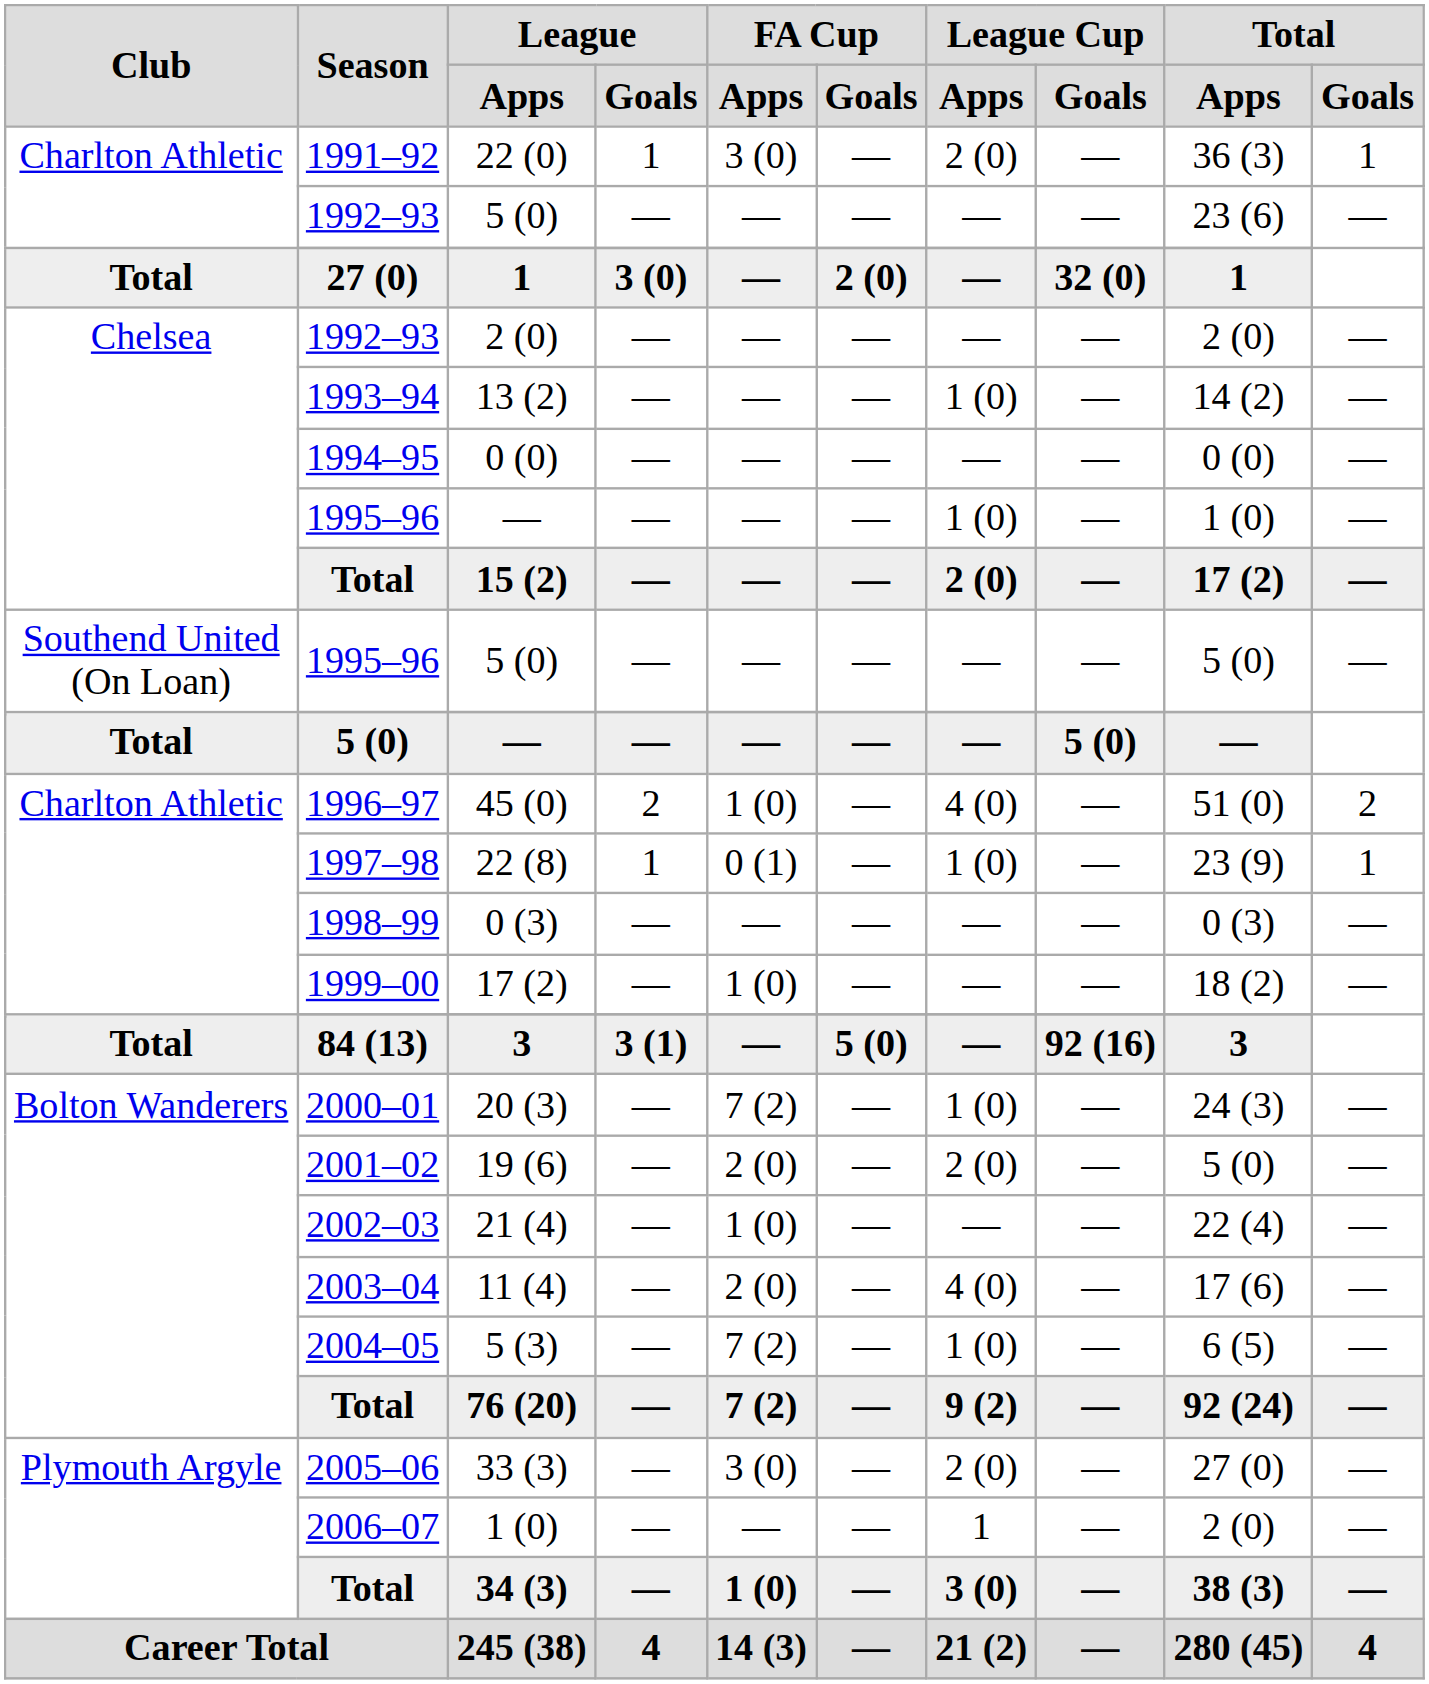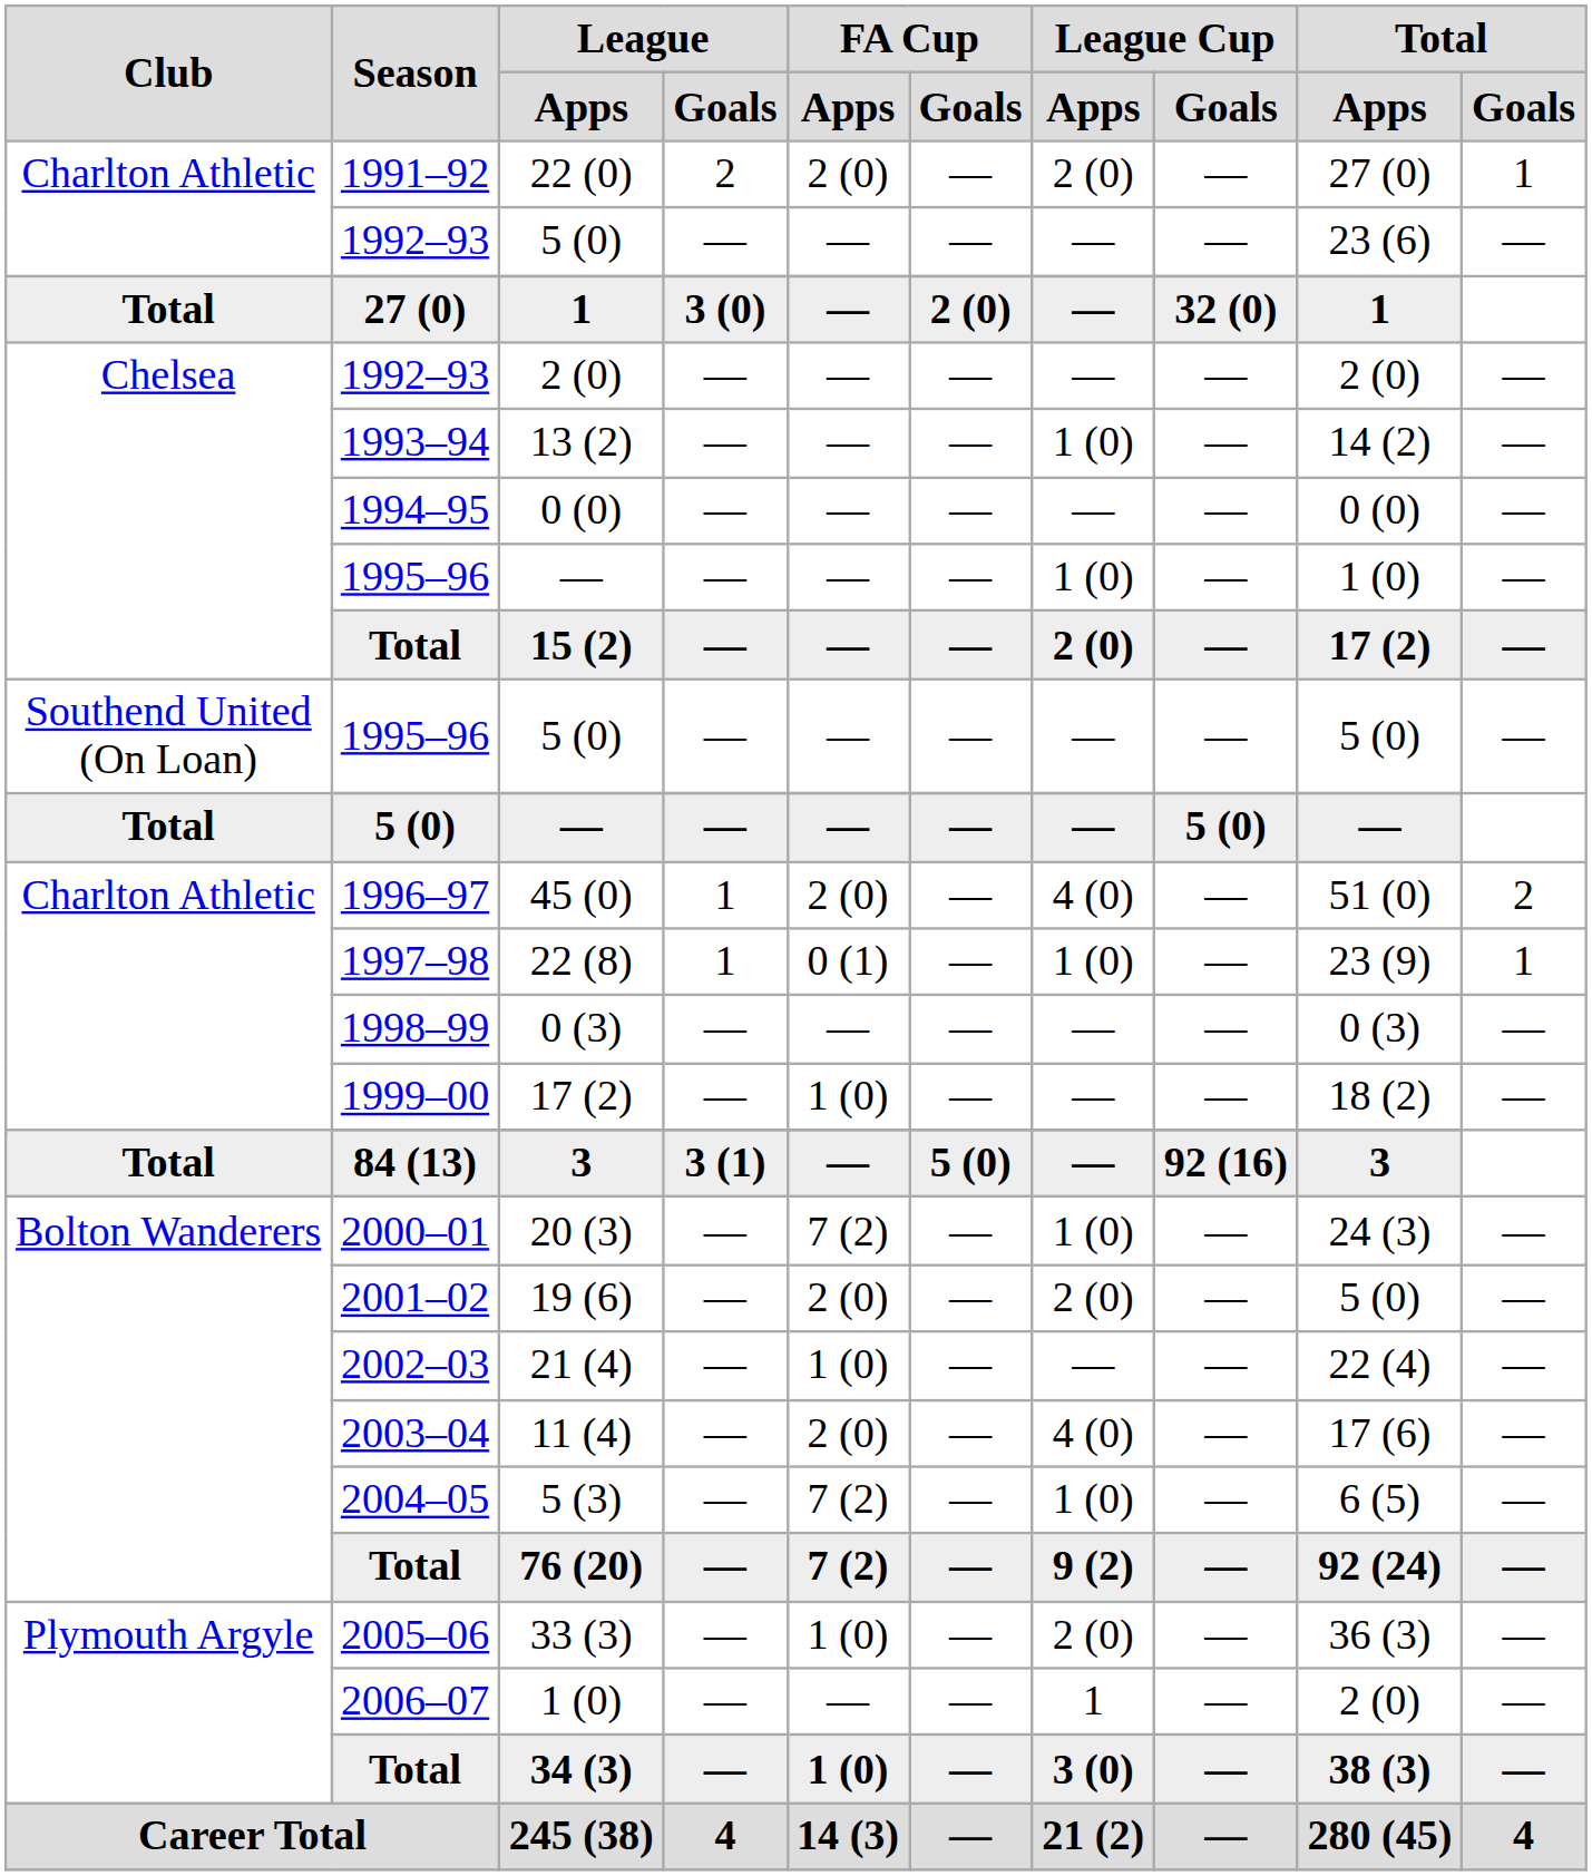22 (0) | column 4: 1 -> 2
22 (0) | column 5: 3 (0) -> 2 (0)
22 (0) | column 9: 36 (3) -> 27 (0)
45 (0) | column 4: 2 -> 1
45 (0) | column 5: 1 (0) -> 2 (0)
33 (3) | column 5: 3 (0) -> 1 (0)
33 (3) | column 9: 27 (0) -> 36 (3)
